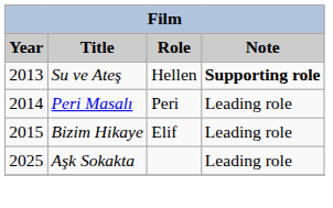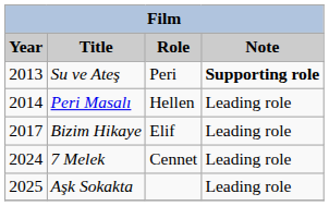Su ve Ateş | Role: Hellen -> Peri
Peri Masalı | Role: Peri -> Hellen
Bizim Hikaye | Year: 2015 -> 2017
+ row: 2024 | 7 Melek | Cennet | Leading role
